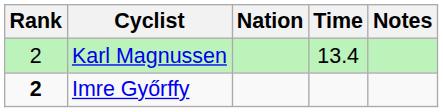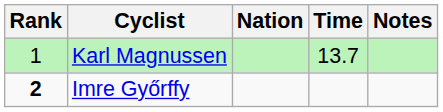Karl Magnussen | Rank: 2 -> 1
Karl Magnussen | Time: 13.4 -> 13.7
